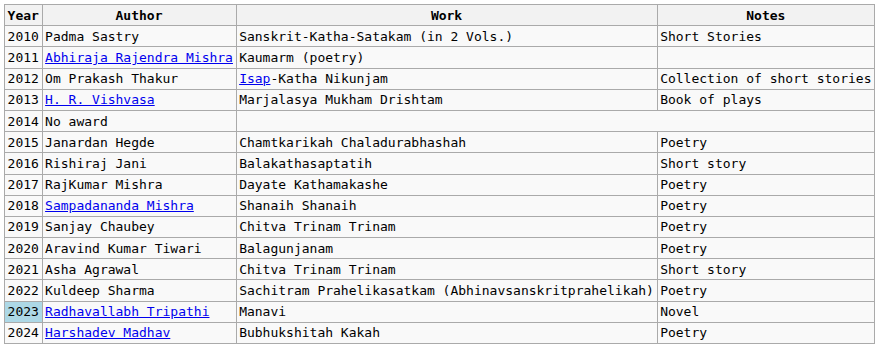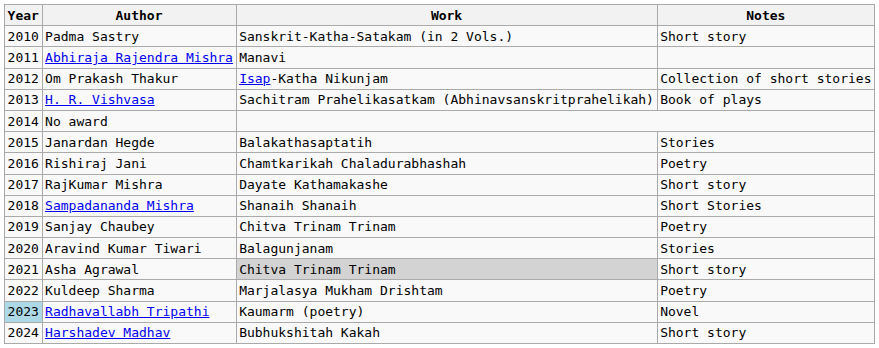Padma Sastry | Notes: Short Stories -> Short story
Abhiraja Rajendra Mishra | Work: Kaumarm (poetry) -> Manavi
H. R. Vishvasa | Work: Marjalasya Mukham Drishtam -> Sachitram Prahelikasatkam (Abhinavsanskritprahelikah)
Janardan Hegde | Work: Chamtkarikah Chaladurabhashah -> Balakathasaptatih
Janardan Hegde | Notes: Poetry -> Stories
Rishiraj Jani | Work: Balakathasaptatih -> Chamtkarikah Chaladurabhashah
Rishiraj Jani | Notes: Short story -> Poetry
RajKumar Mishra | Notes: Poetry -> Short story
Sampadananda Mishra | Notes: Poetry -> Short Stories
Aravind Kumar Tiwari | Notes: Poetry -> Stories
Asha Agrawal | Work: no background -> lightgrey background
Kuldeep Sharma | Work: Sachitram Prahelikasatkam (Abhinavsanskritprahelikah) -> Marjalasya Mukham Drishtam
Radhavallabh Tripathi | Work: Manavi -> Kaumarm (poetry)
Harshadev Madhav | Notes: Poetry -> Short story
